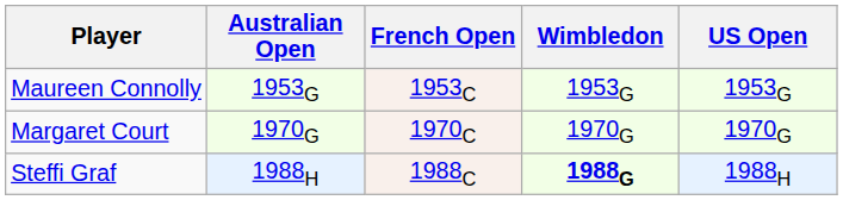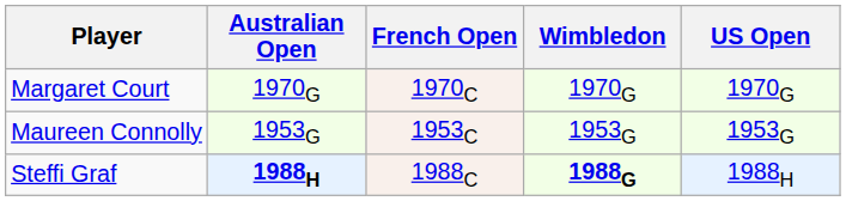rows swapped: Maureen Connolly <-> Margaret Court
Steffi Graf | Australian Open: normal -> bold
